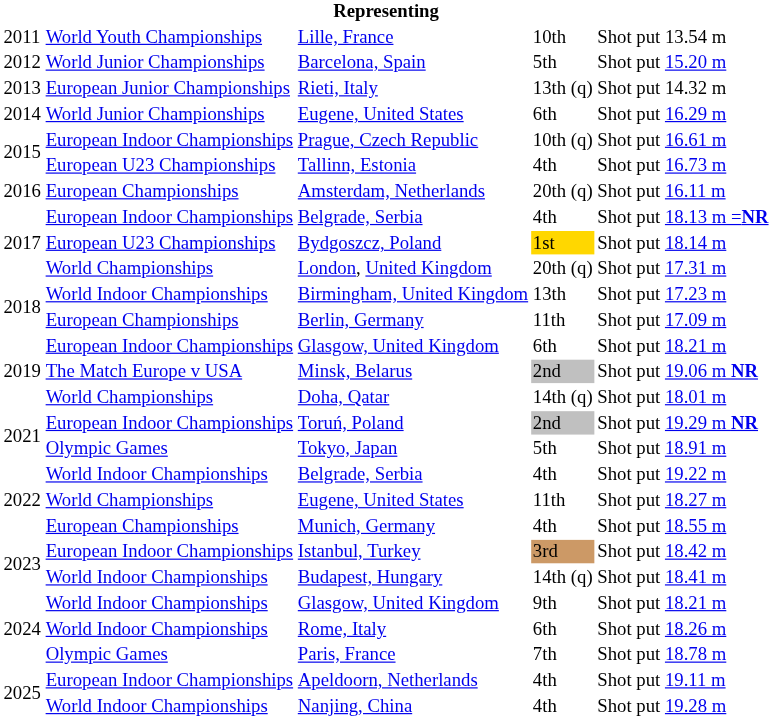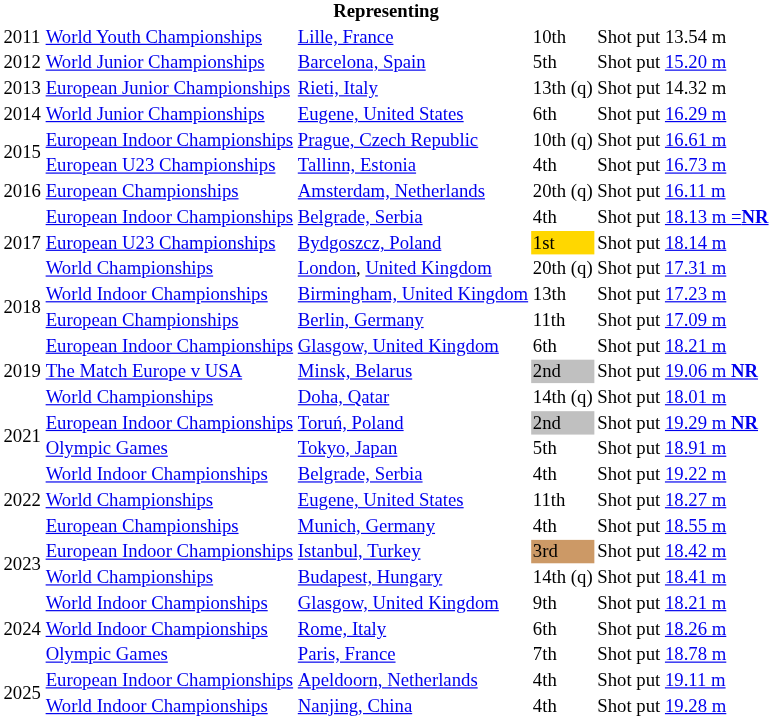Budapest, Hungary | column 2: World Indoor Championships -> World Championships
